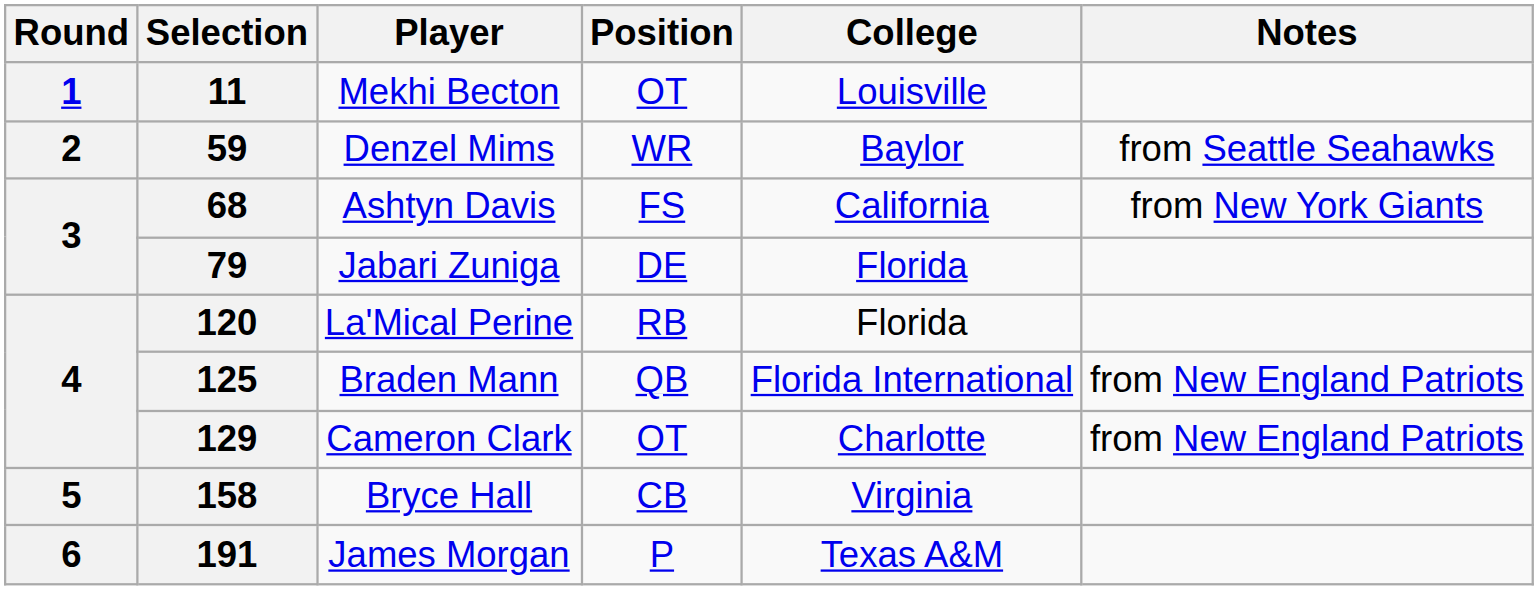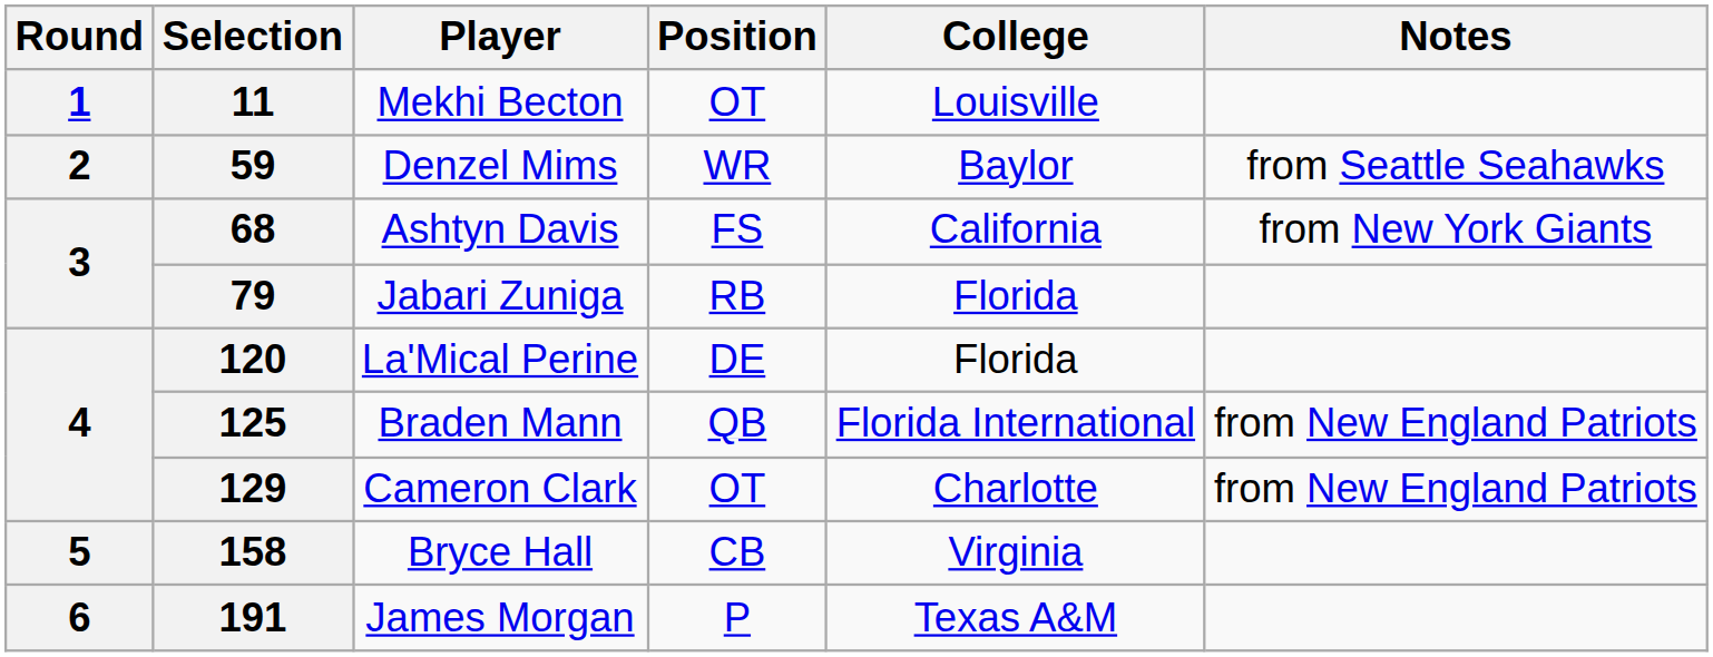79 | Position: DE -> RB
120 | Position: RB -> DE
